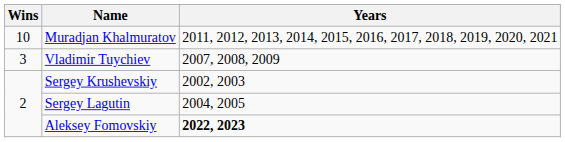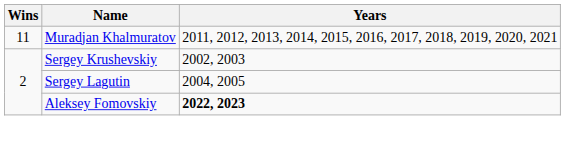Muradjan Khalmuratov | Wins: 10 -> 11
- row: 3 | Vladimir Tuychiev | 2007, 2008, 2009
